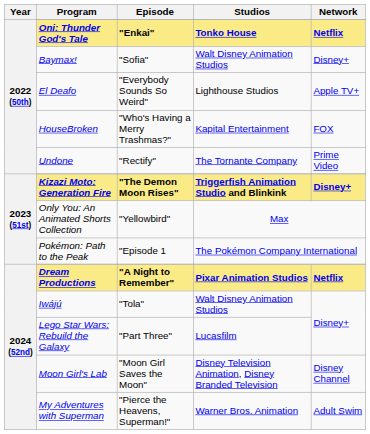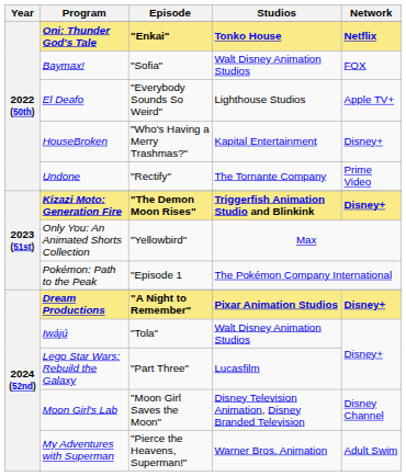Baymax! | Network: Disney+ -> FOX
HouseBroken | Network: FOX -> Disney+
Dream Productions | Network: Netflix -> Disney+
